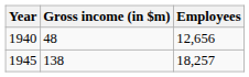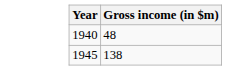- column: Employees | 12,656 | 18,257
